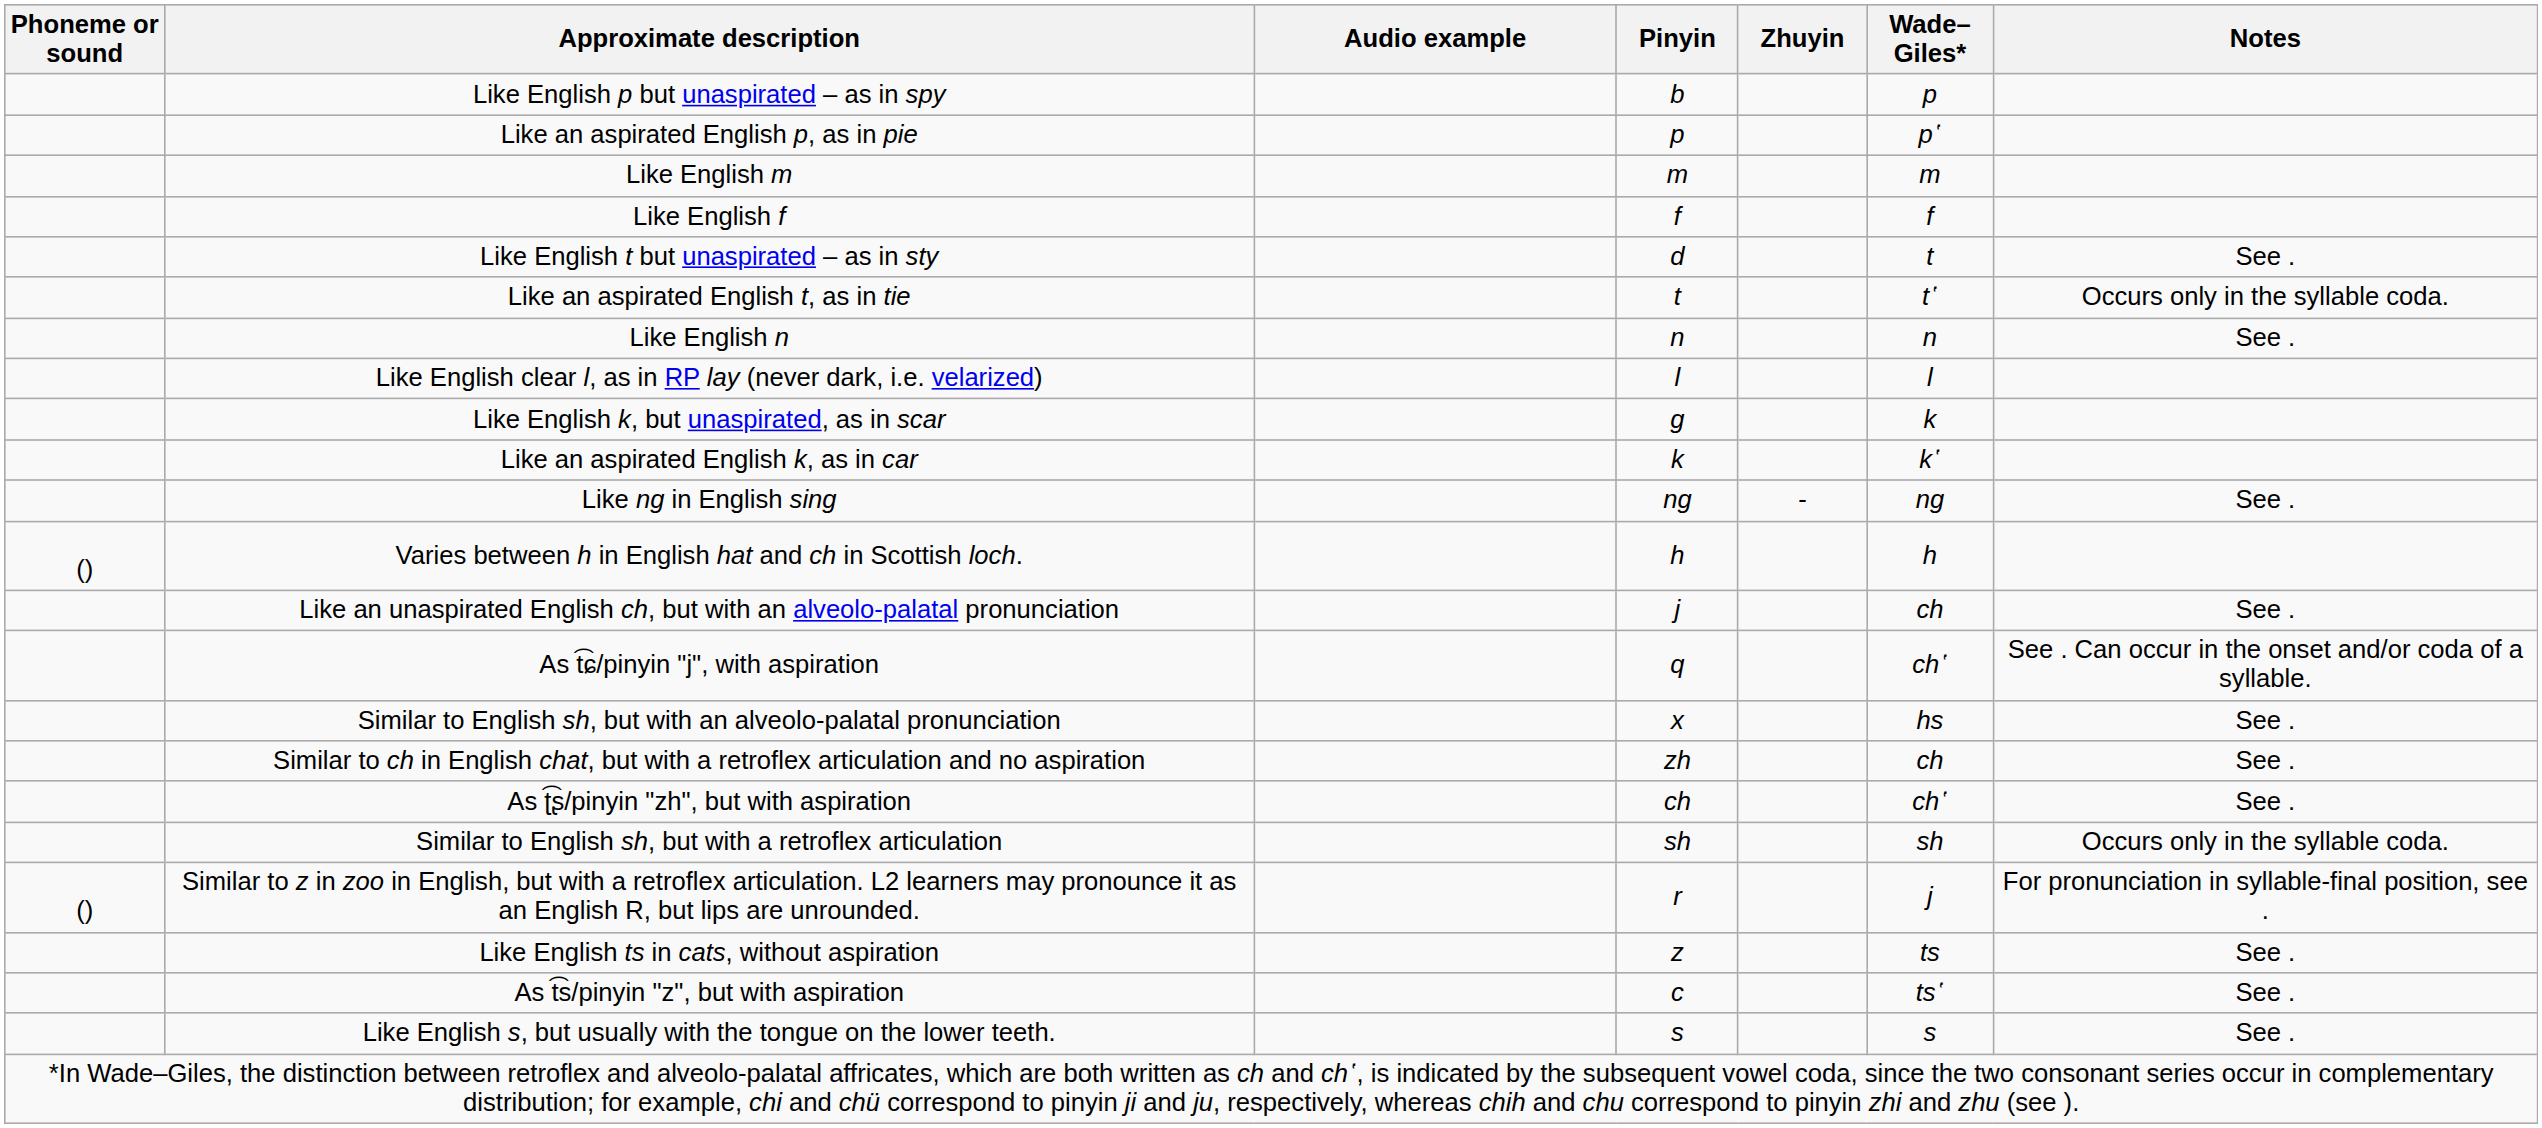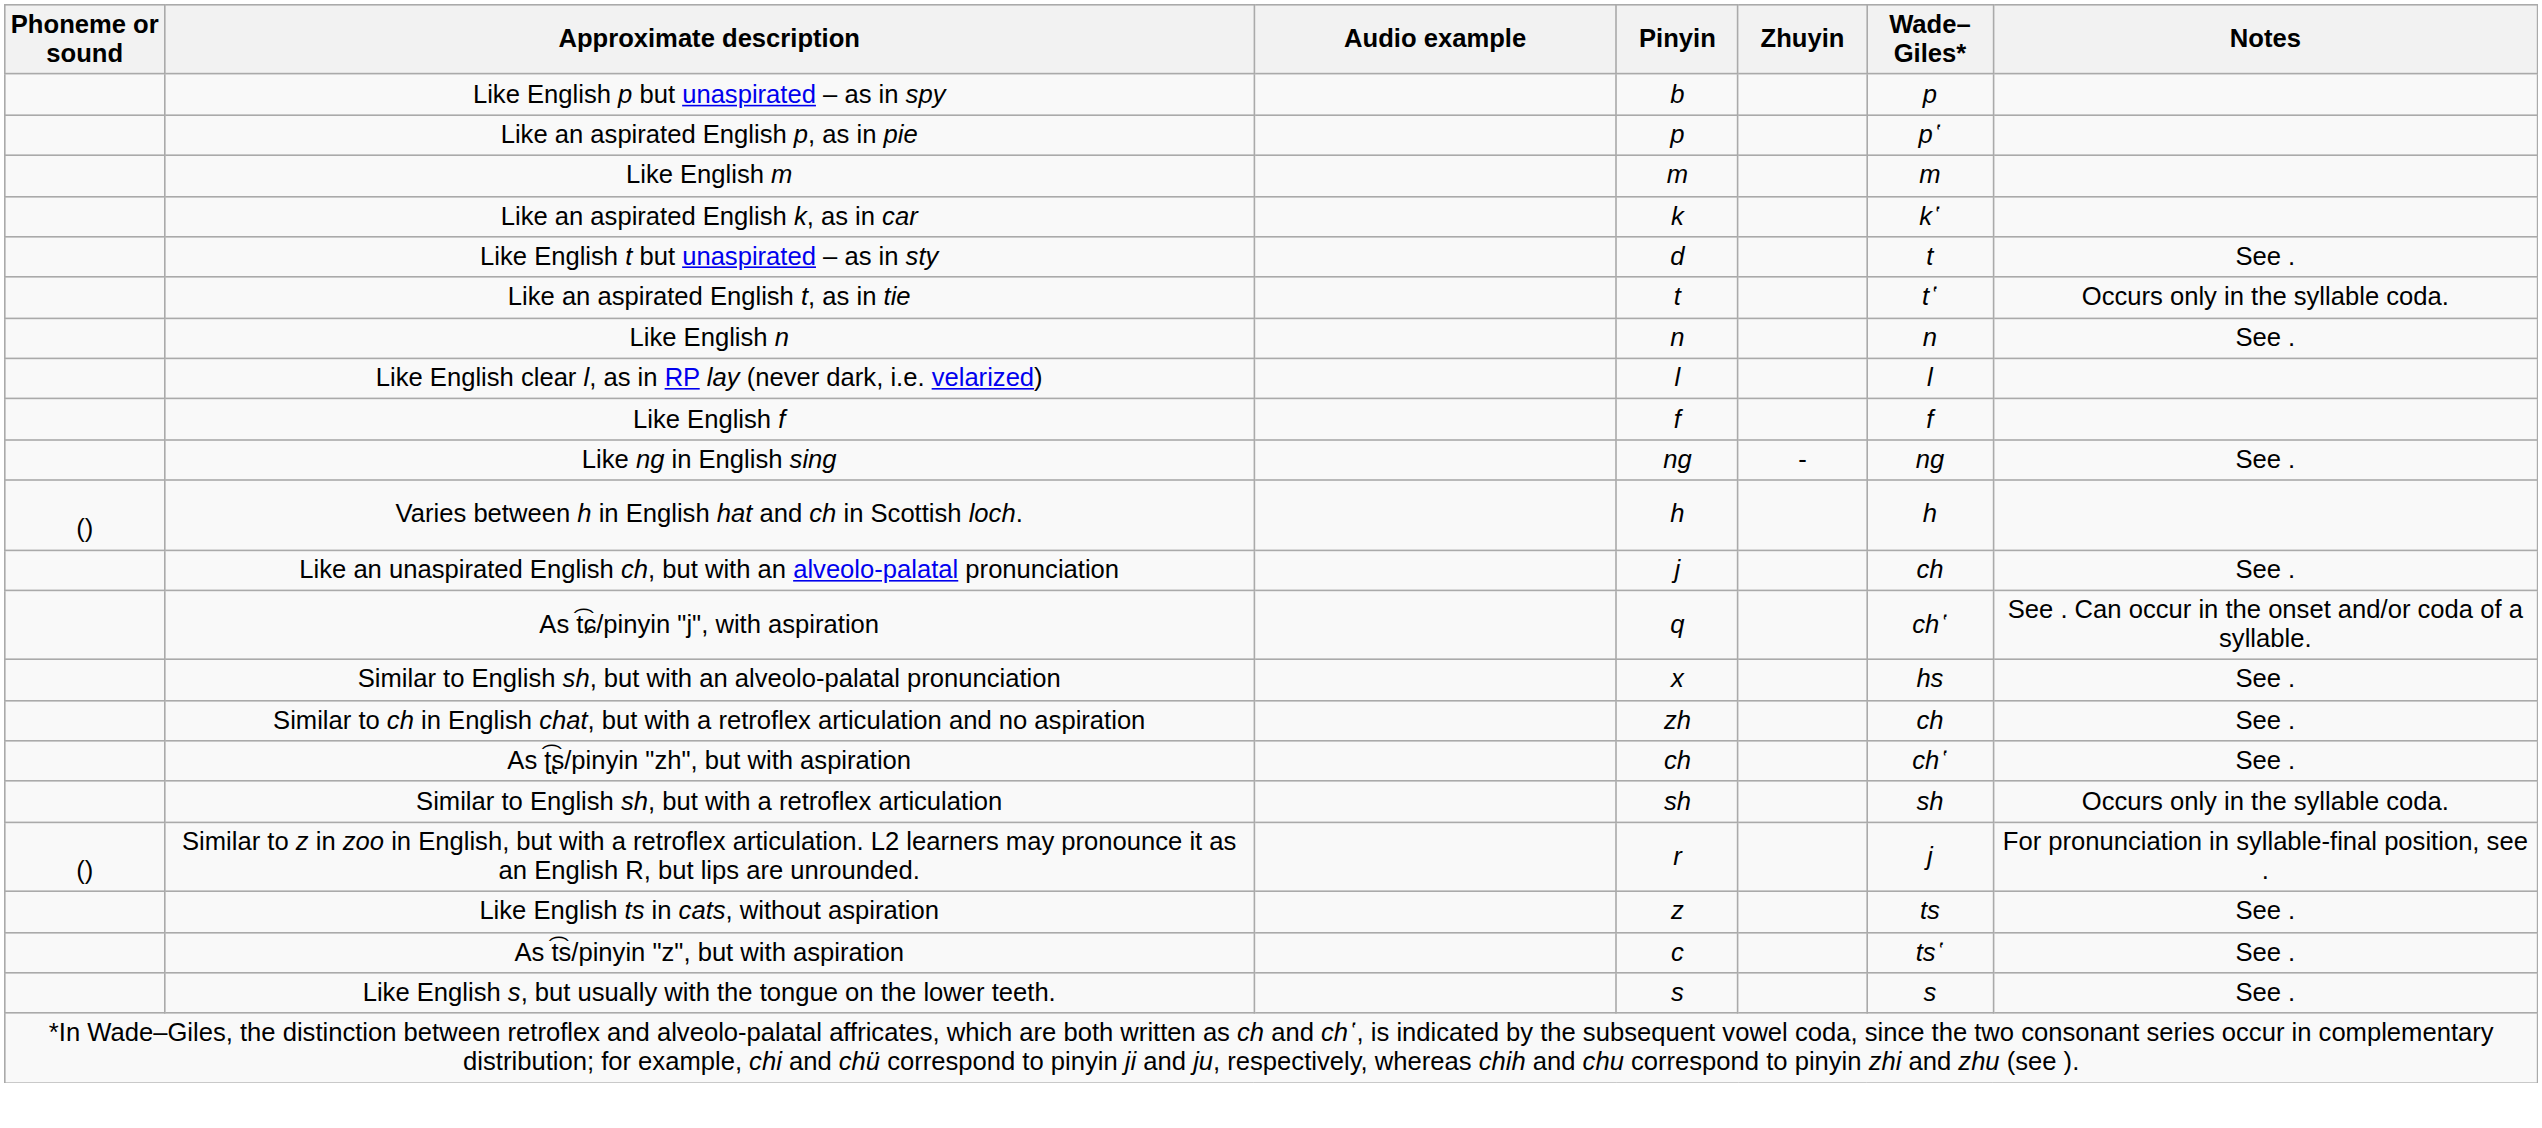rows swapped: Like English f <-> Like an aspirated English k, as in car
- row: Like English k, but unaspirated, as in scar | g | k
